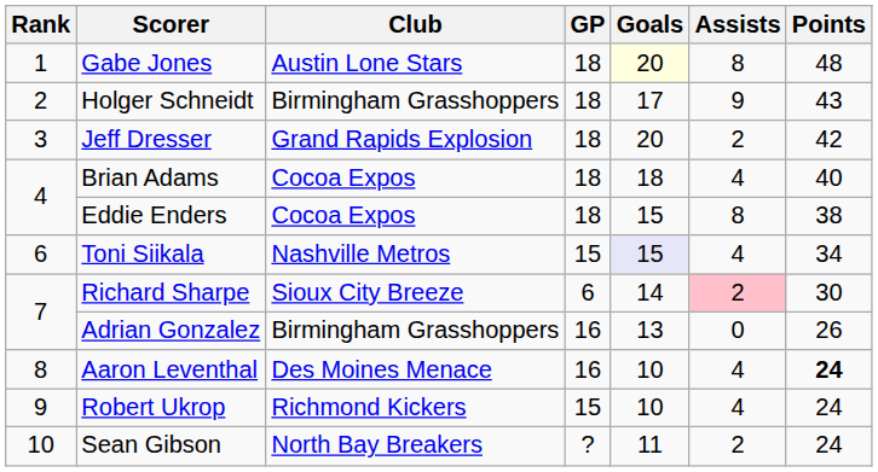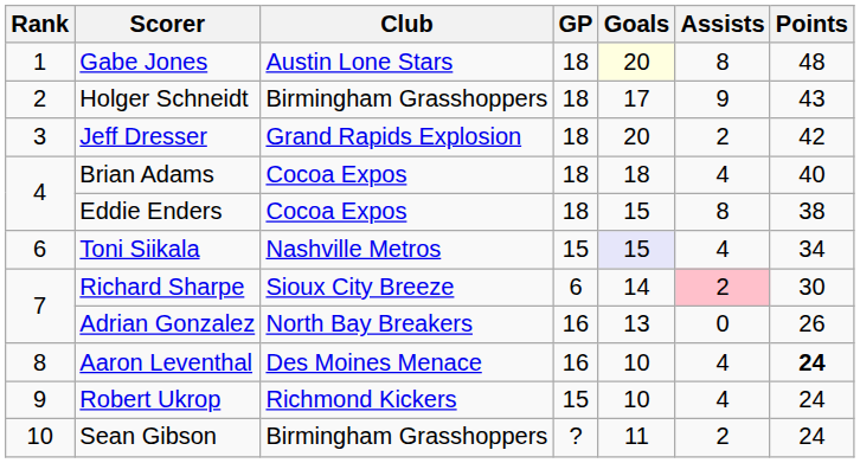Adrian Gonzalez | Club: Birmingham Grasshoppers -> North Bay Breakers
Sean Gibson | Club: North Bay Breakers -> Birmingham Grasshoppers
